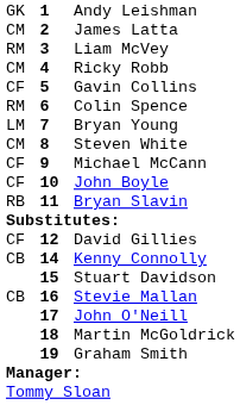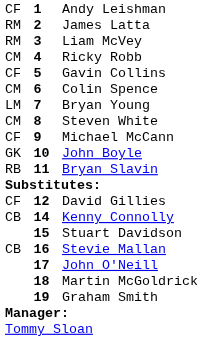Andy Leishman | column 1: GK -> CF
James Latta | column 1: CM -> RM
Colin Spence | column 1: RM -> CM
John Boyle | column 1: CF -> GK
